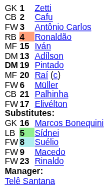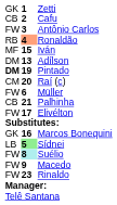Raí (c) | column 1: MF -> CM
